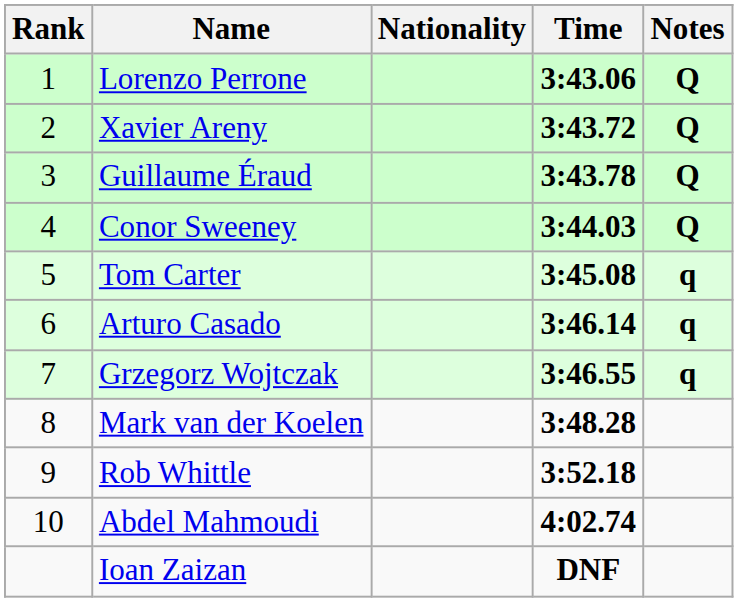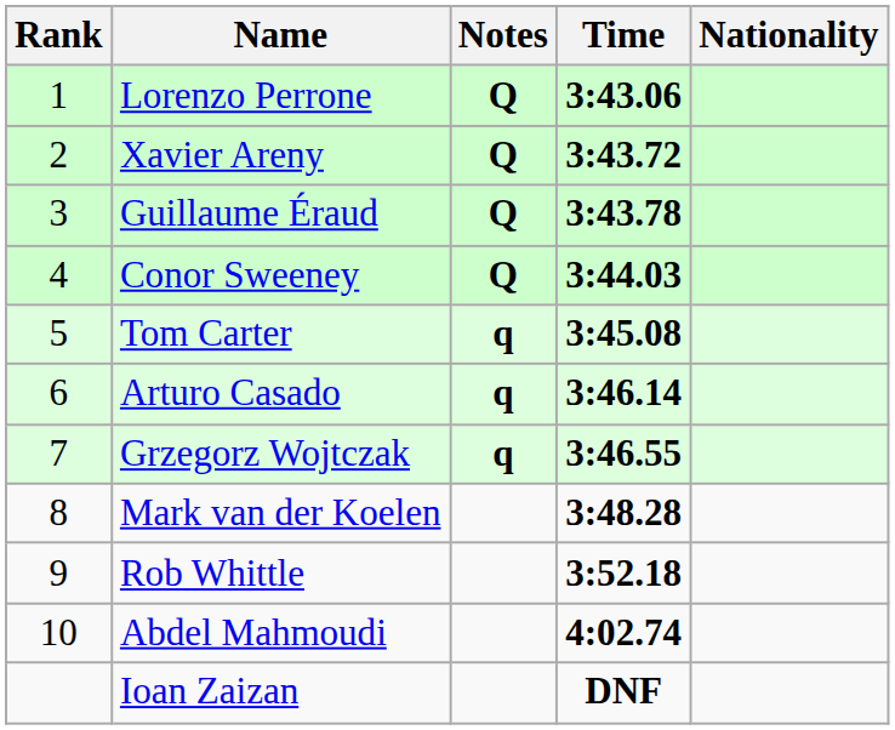columns swapped: Nationality <-> Notes
